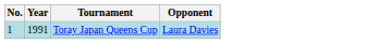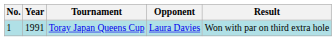+ column: Result | Won with par on third extra hole
